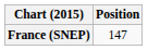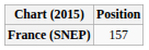France (SNEP) | Position: 147 -> 157
